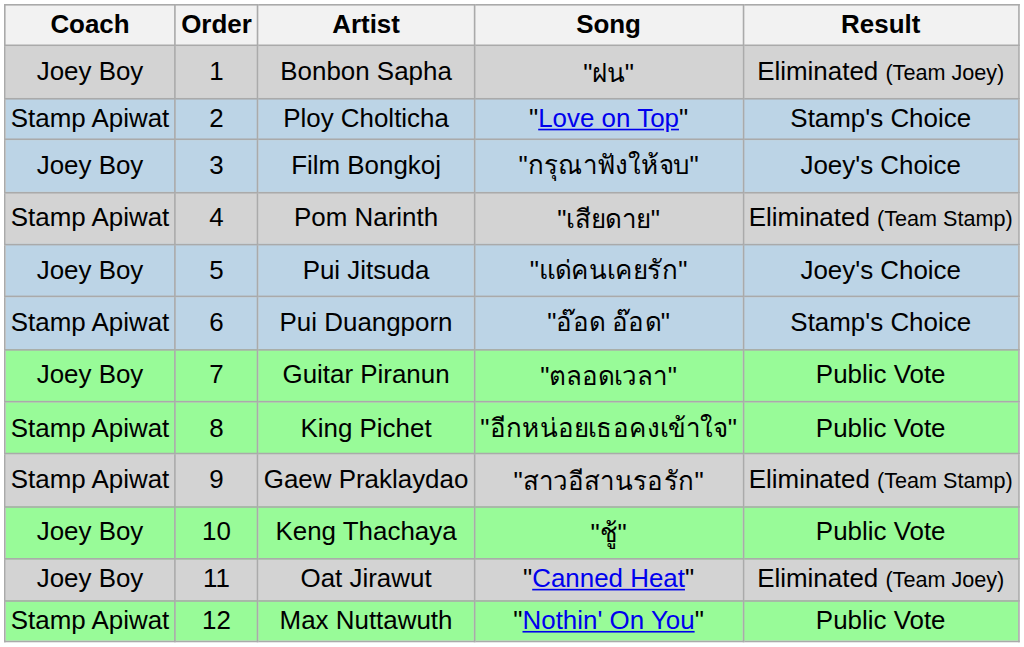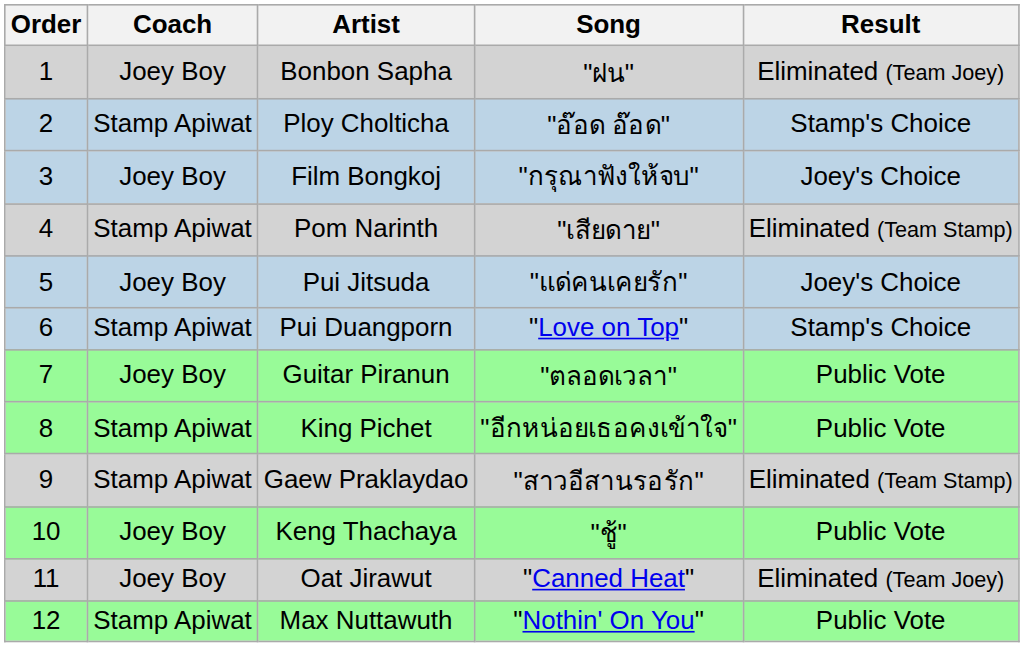columns swapped: Order <-> Coach
Ploy Cholticha | Song: "Love on Top" -> "อ๊อด อ๊อด"
Pui Duangporn | Song: "อ๊อด อ๊อด" -> "Love on Top"
